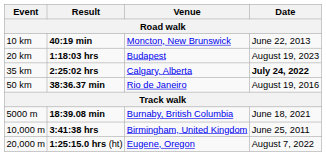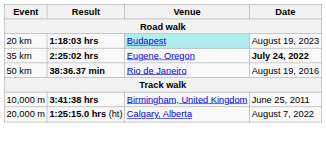- row: 10 km | 40:19 min | Moncton, New Brunswick | June 22, 2013
20 km | Venue: no background -> paleturquoise background
35 km | Venue: Calgary, Alberta -> Eugene, Oregon
- row: 5000 m | 18:39.08 min | Burnaby, British Columbia | June 18, 2021
20,000 m | Venue: Eugene, Oregon -> Calgary, Alberta
